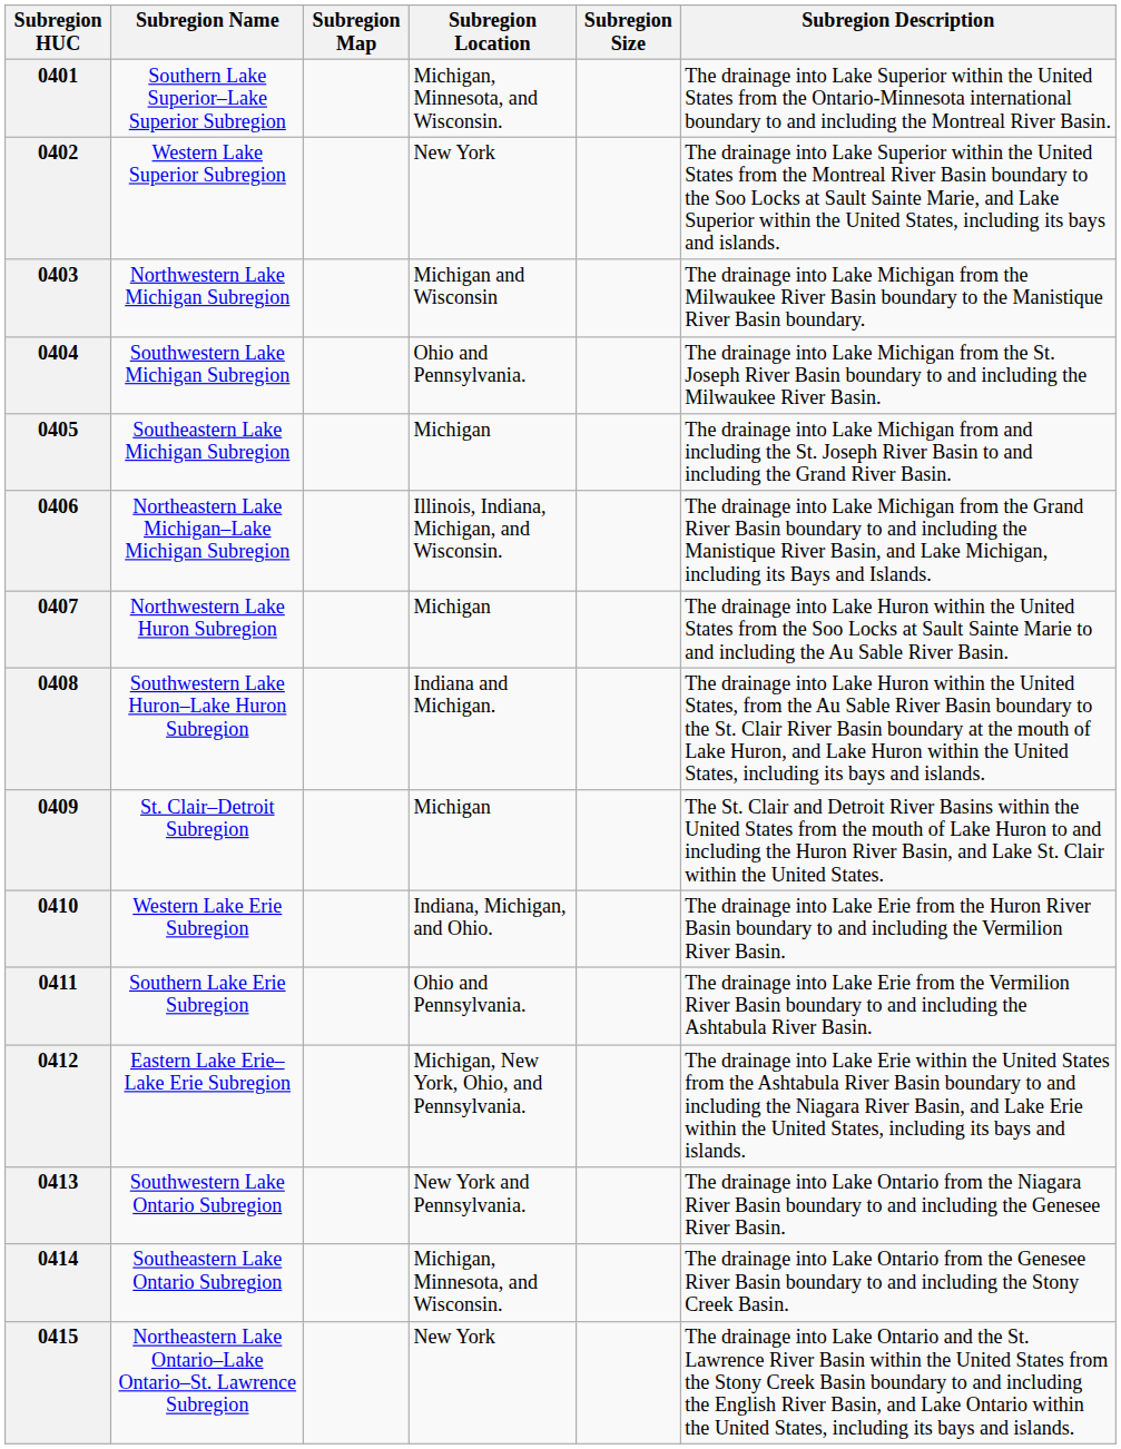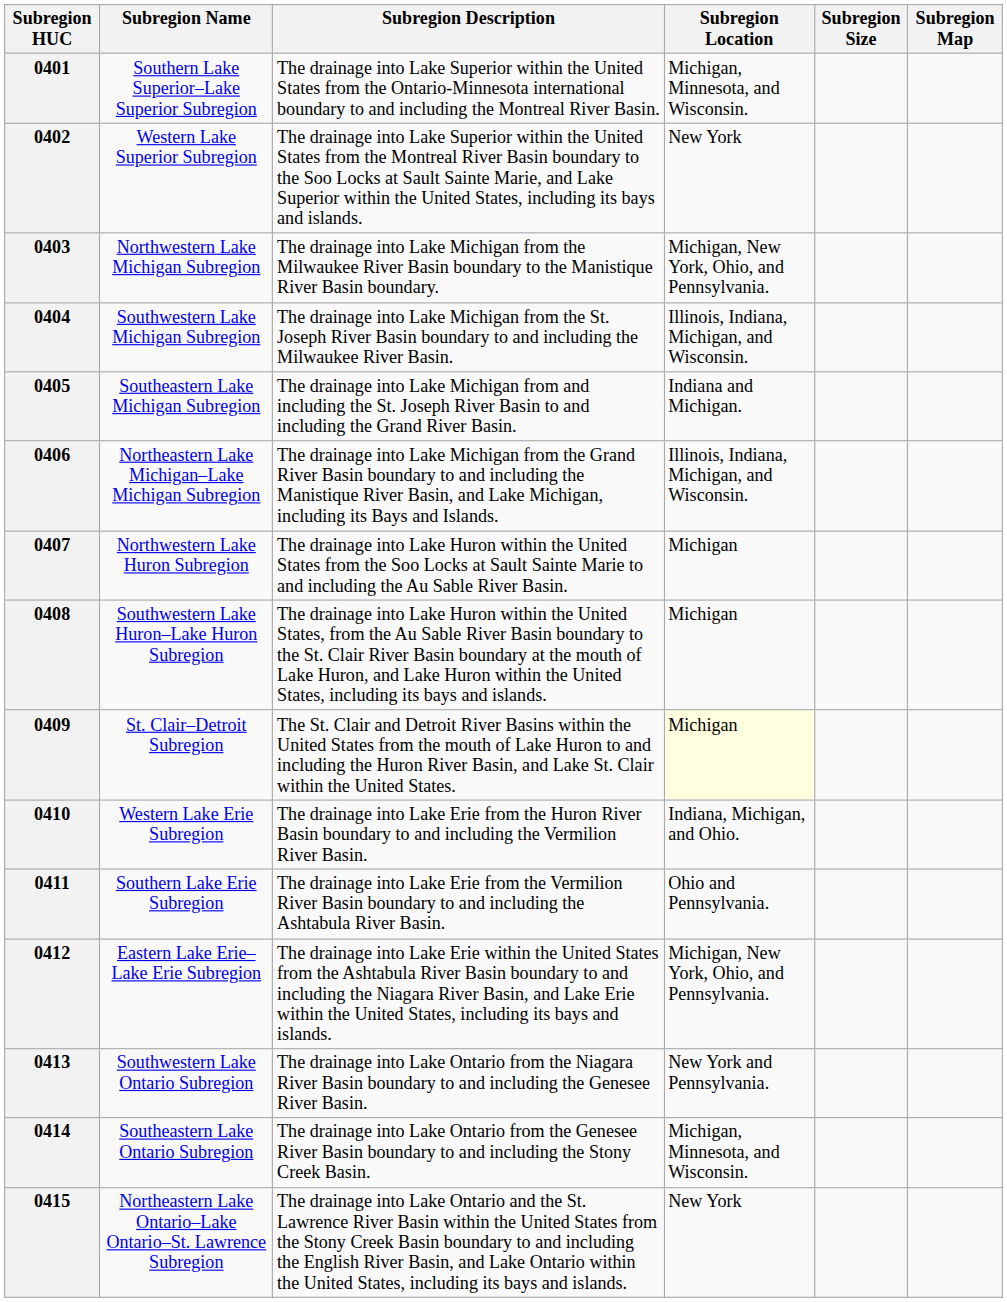columns swapped: Subregion Description <-> Subregion Map
0403 | Subregion Location: Michigan and Wisconsin -> Michigan, New York, Ohio, and Pennsylvania.
0404 | Subregion Location: Ohio and Pennsylvania. -> Illinois, Indiana, Michigan, and Wisconsin.
0405 | Subregion Location: Michigan -> Indiana and Michigan.
0408 | Subregion Location: Indiana and Michigan. -> Michigan
0409 | Subregion Location: no background -> lightyellow background
